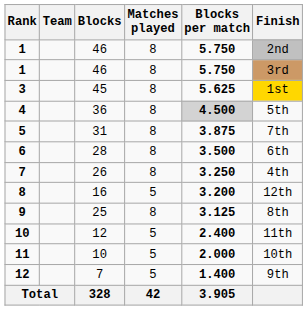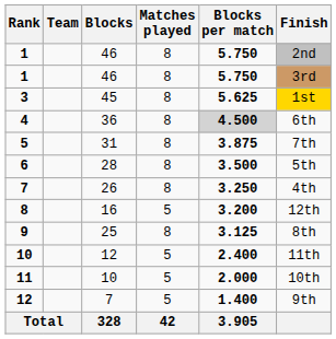4 | Finish: 5th -> 6th
6 | Finish: 6th -> 5th
